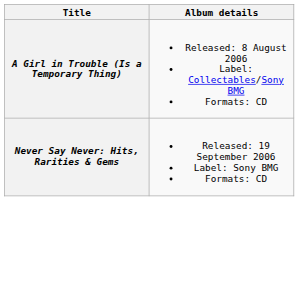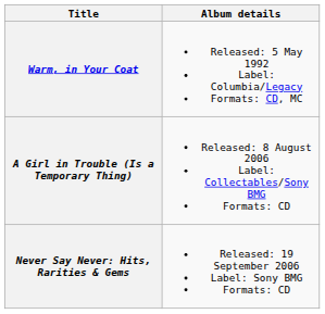+ row: Warm, in Your Coat | Released: 5 May 1992 Label: Columbia/Legacy Formats: CD, MC
